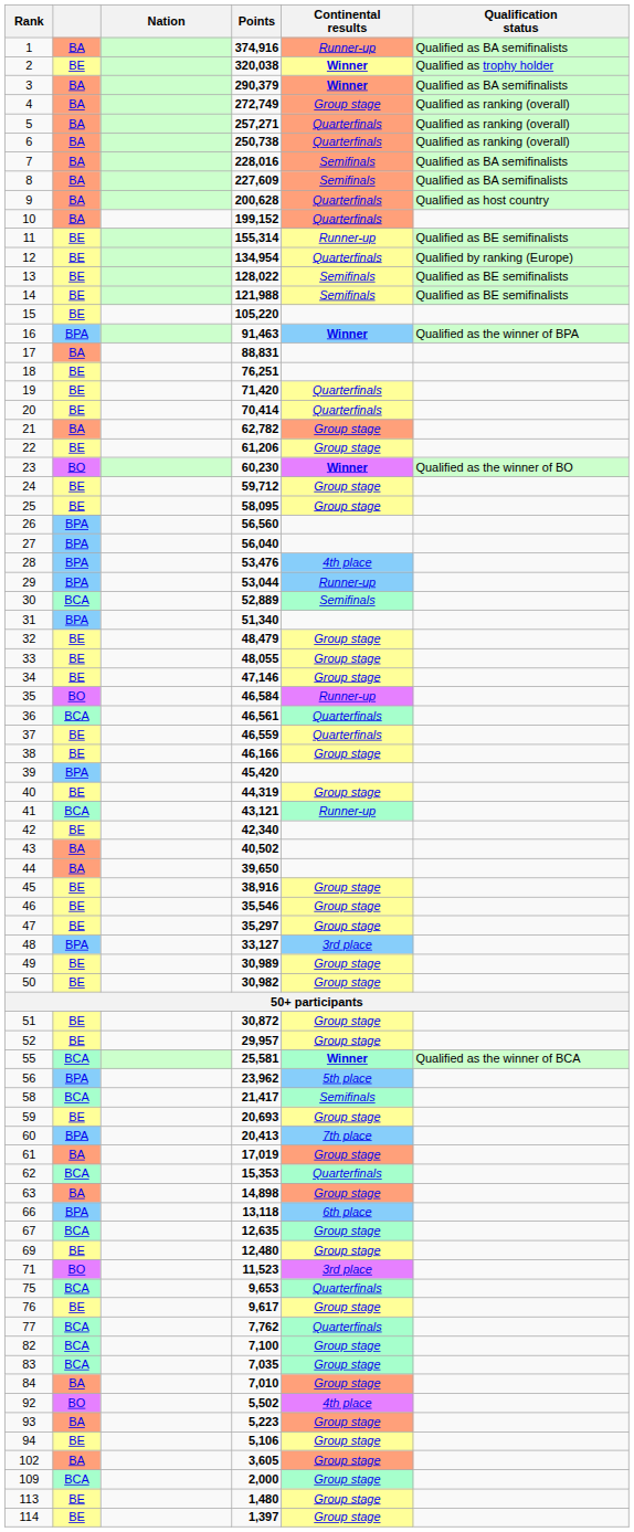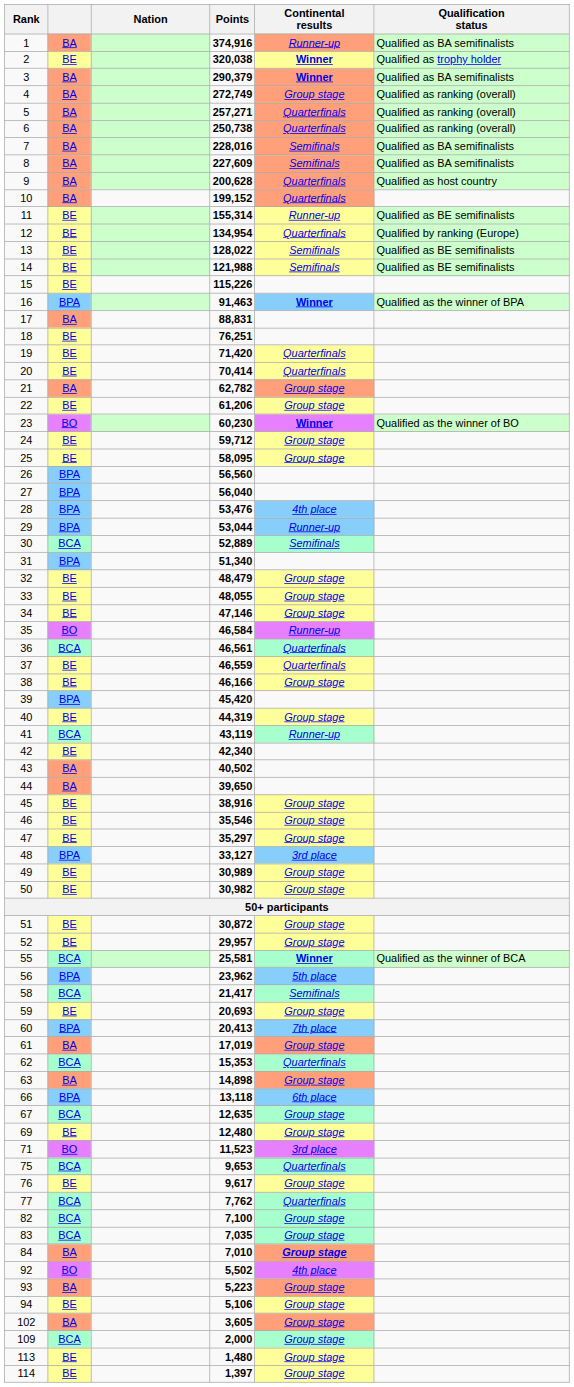15 | Points: 105,220 -> 115,226
41 | Points: 43,121 -> 43,119
84 | Continental results: normal -> bold
